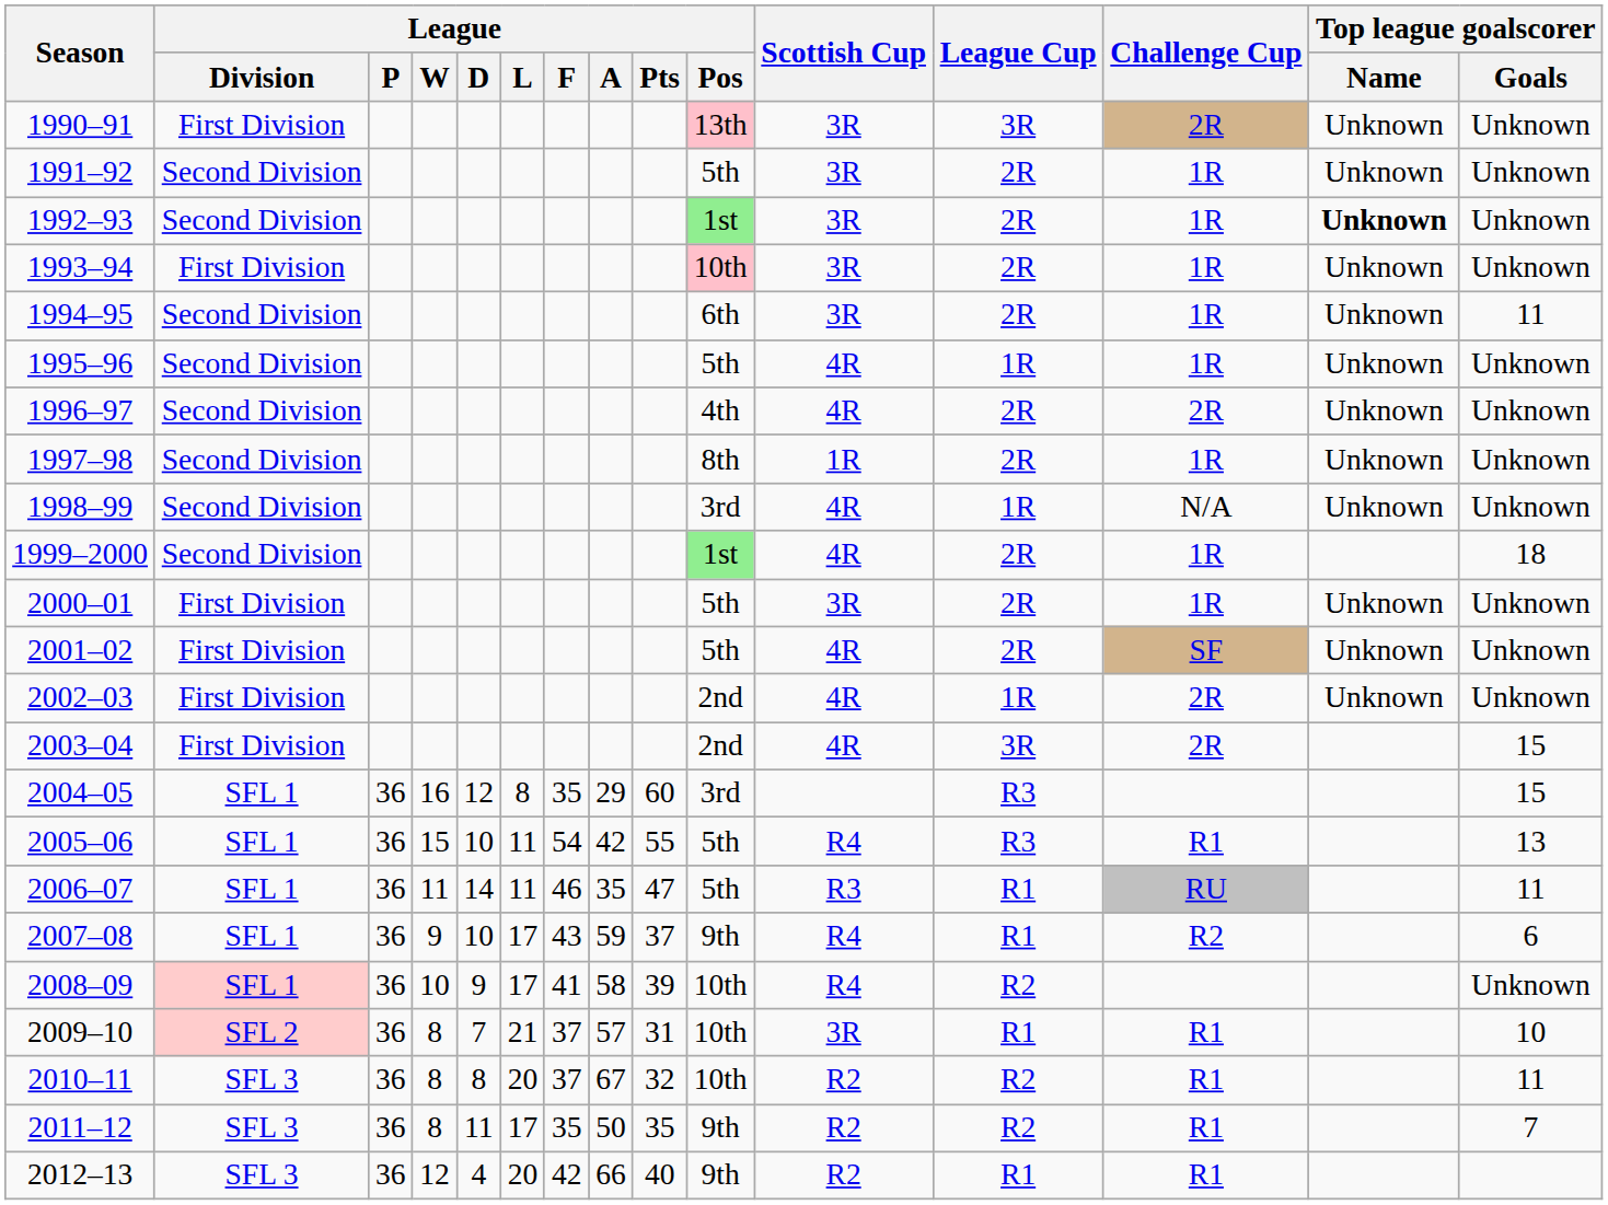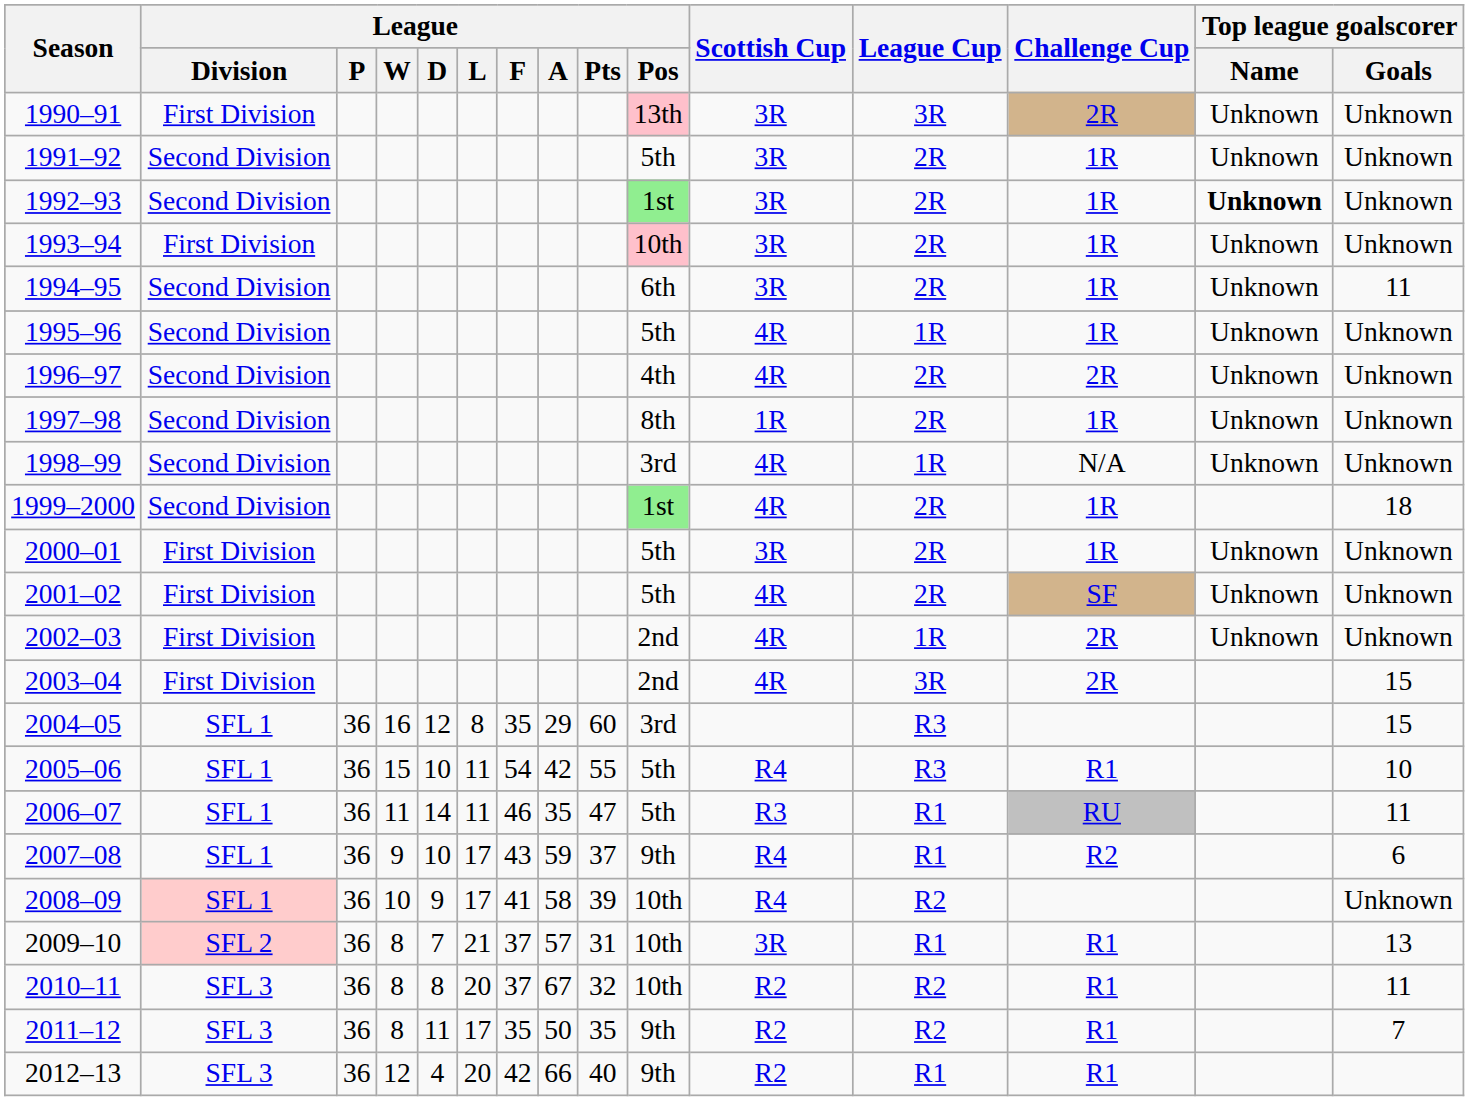2005–06 | Top league goalscorer / Goals: 13 -> 10
2009–10 | Top league goalscorer / Goals: 10 -> 13
